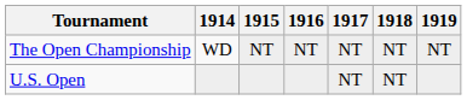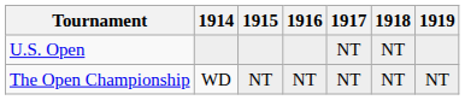rows swapped: U.S. Open <-> The Open Championship
